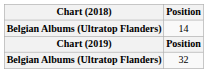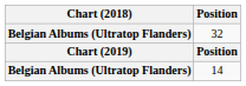rows swapped: 14 <-> 32
